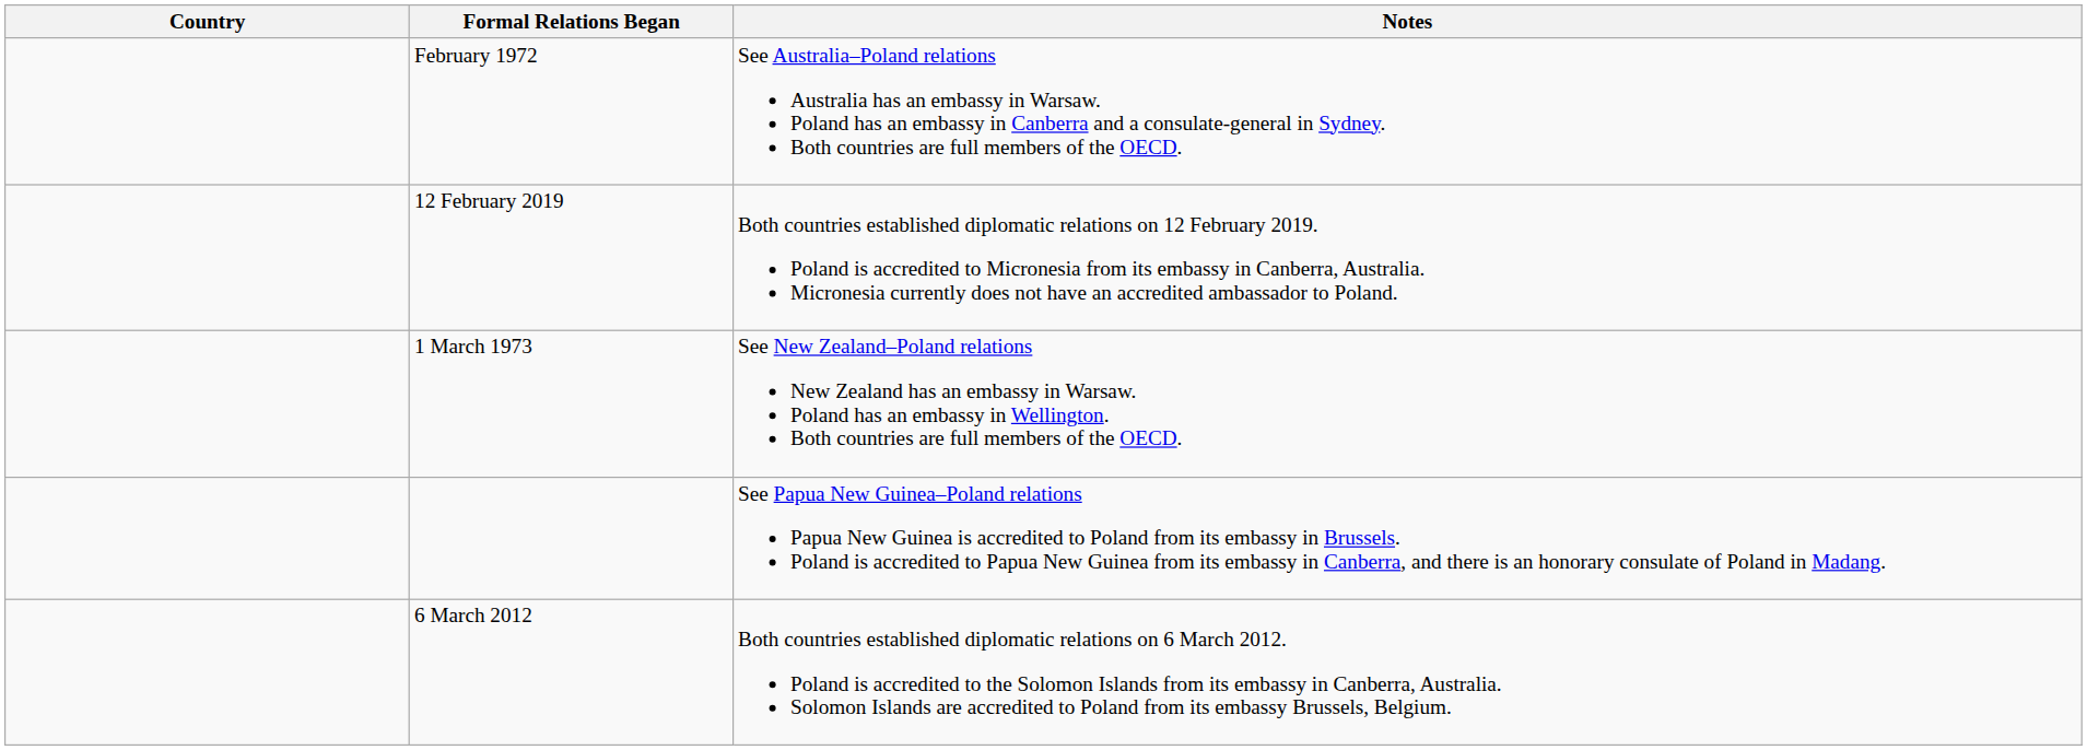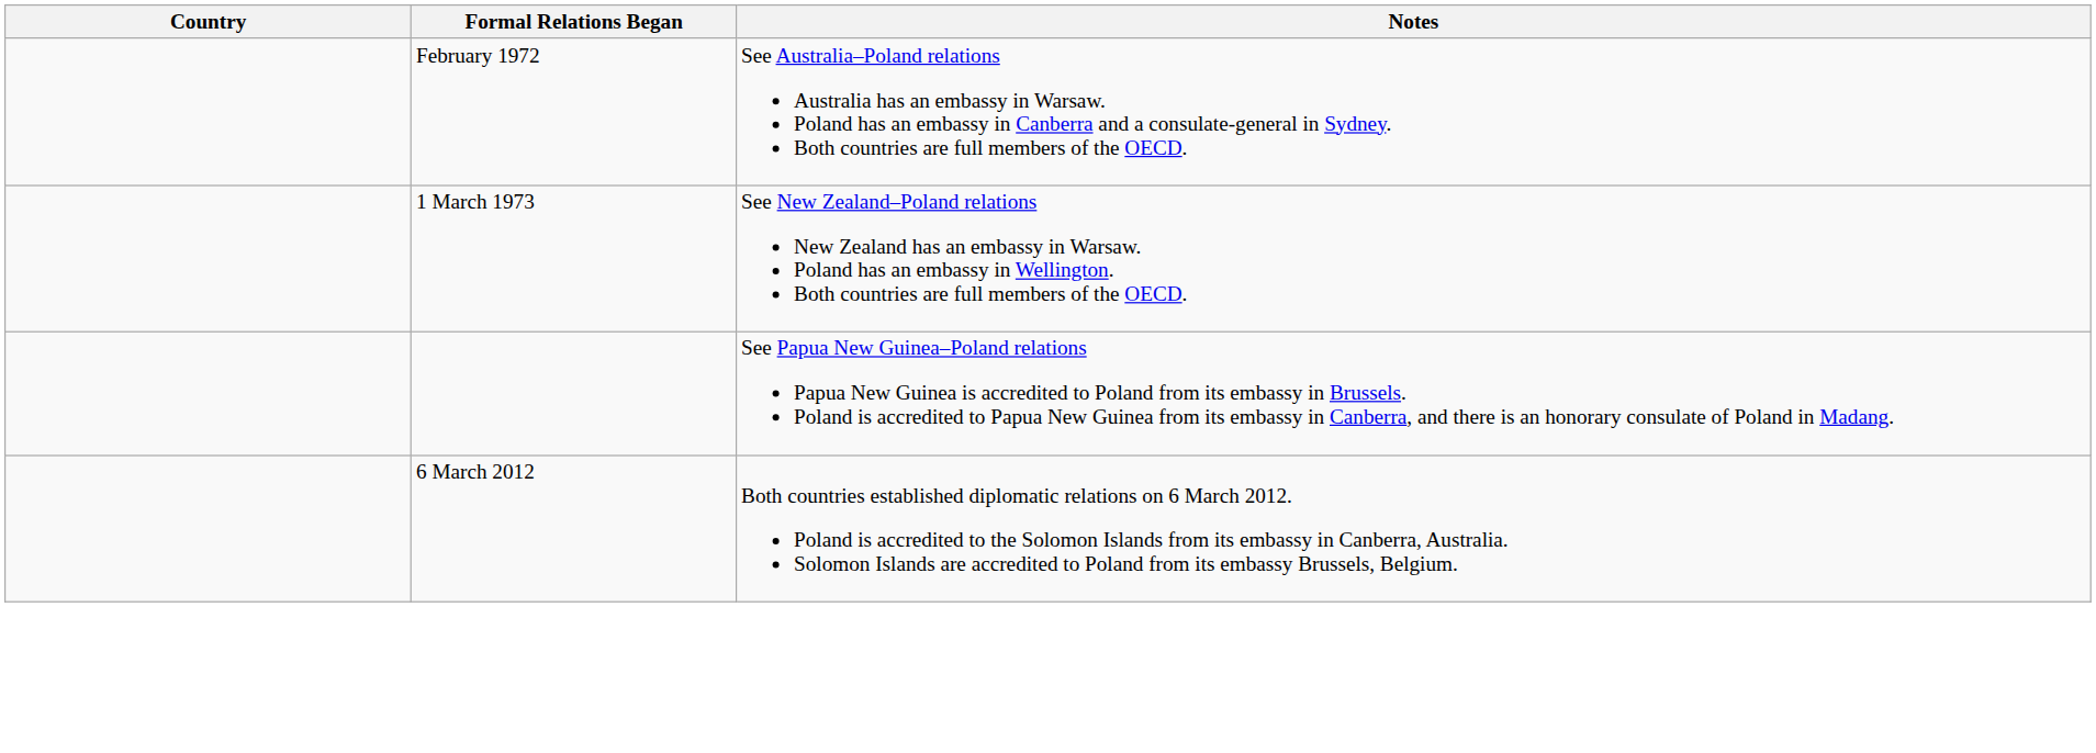- row: 12 February 2019 | Both countries established diplomatic relations on 12 February 2019. Poland is accredited to Micronesia from its embassy in Canberra, Australia. Micronesia currently does not have an accredited ambassador to Poland.
